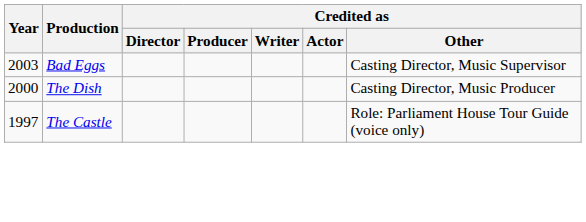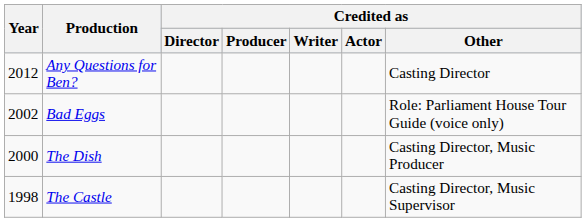+ row: 2012 | Any Questions for Ben? | Casting Director
Bad Eggs | Year: 2003 -> 2002
Bad Eggs | Credited as / Other: Casting Director, Music Supervisor -> Role: Parliament House Tour Guide (voice only)
The Castle | Year: 1997 -> 1998
The Castle | Credited as / Other: Role: Parliament House Tour Guide (voice only) -> Casting Director, Music Supervisor
